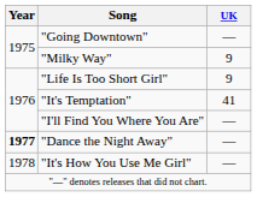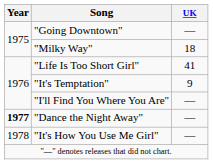"Milky Way" | UK: 9 -> 18
"Life Is Too Short Girl" | UK: 9 -> 41
"It's Temptation" | UK: 41 -> 9
